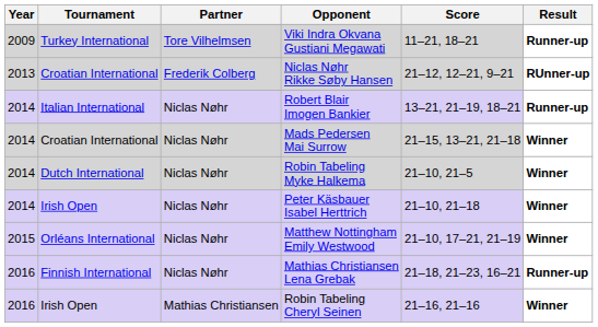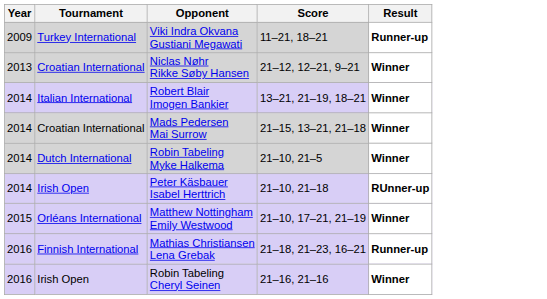- column: Partner | Tore Vilhelmsen | Frederik Colberg | Niclas Nøhr | Niclas Nøhr | Niclas Nøhr | Niclas Nøhr | Niclas Nøhr | Niclas Nøhr | Mathias Christiansen
Niclas Nøhr Rikke Søby Hansen | Result: RUnner-up -> Winner
Robert Blair Imogen Bankier | Result: Runner-up -> Winner
Peter Käsbauer Isabel Herttrich | Result: Winner -> RUnner-up
